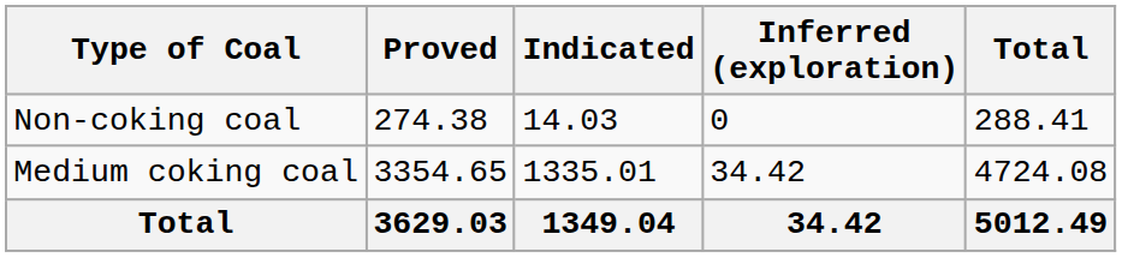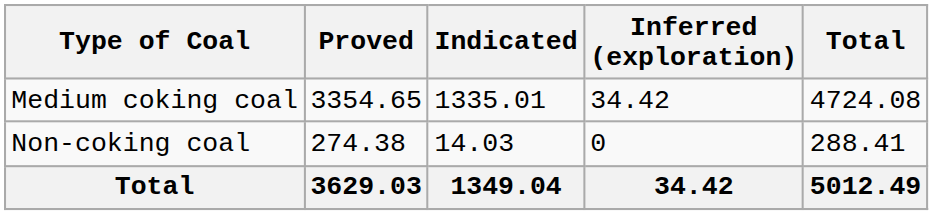rows swapped: Medium coking coal <-> Non-coking coal
